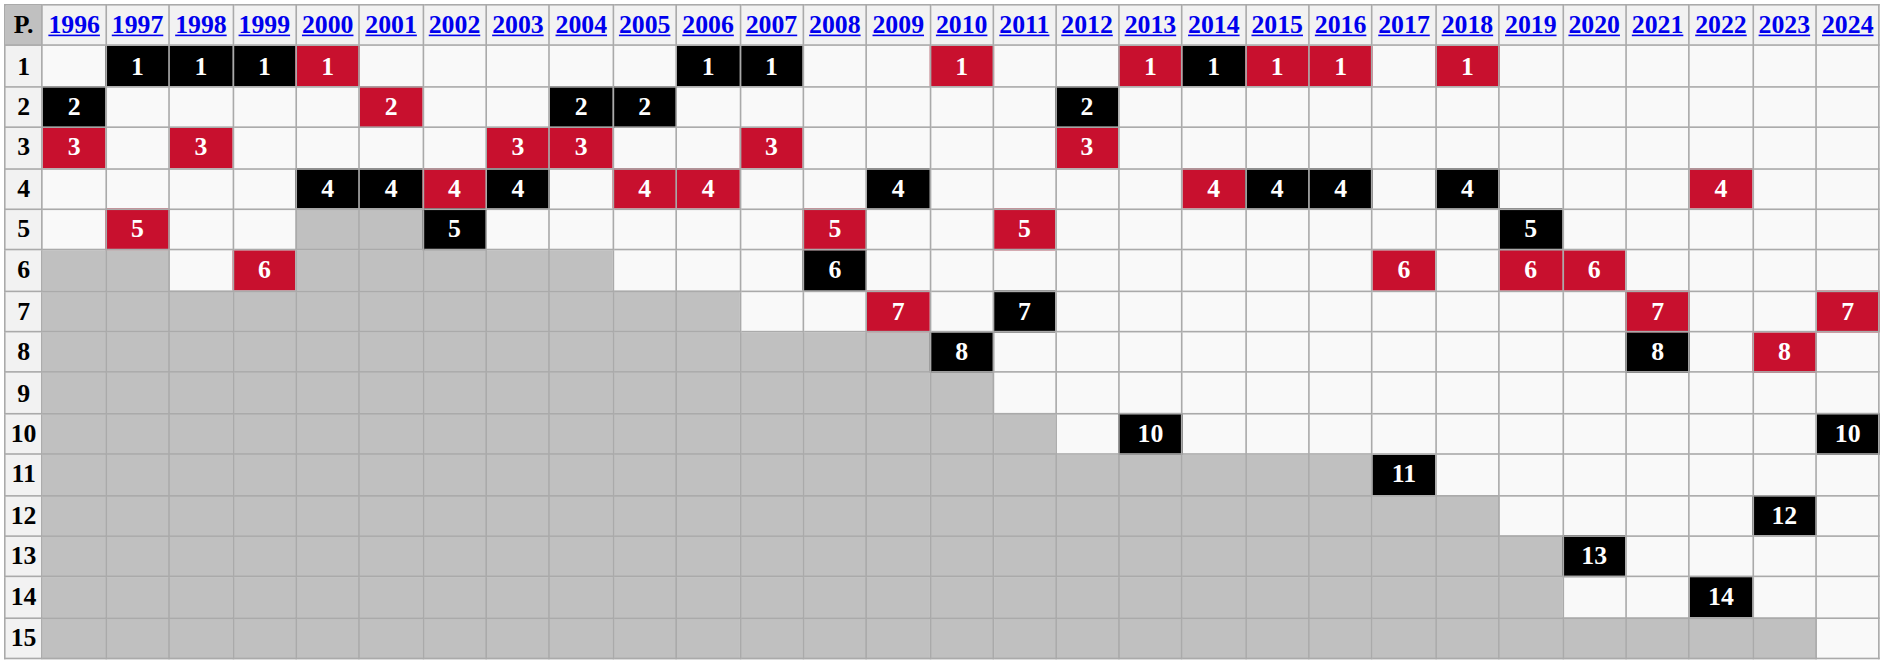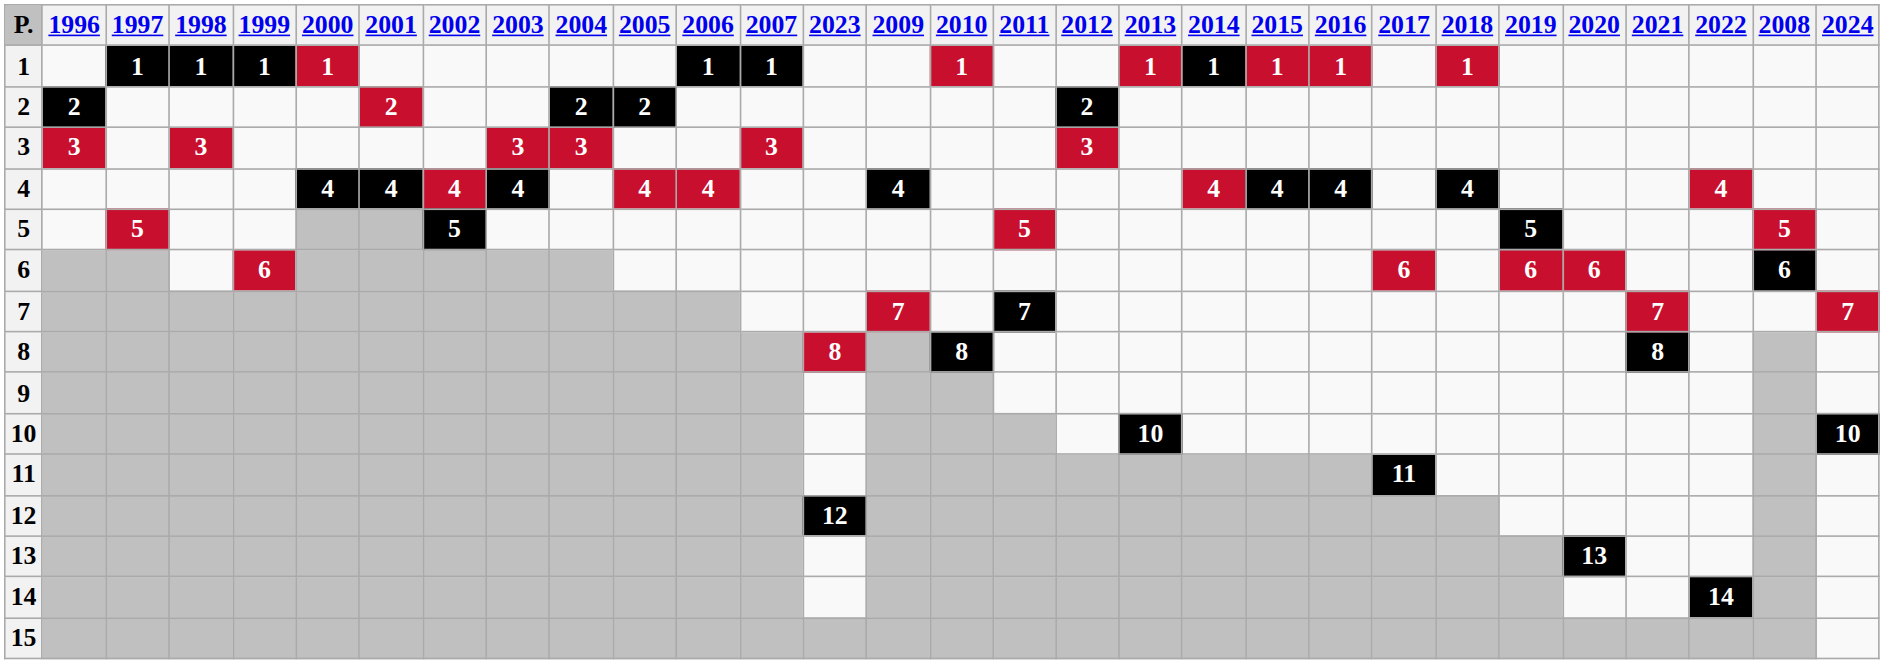columns swapped: 2008 <-> 2023
